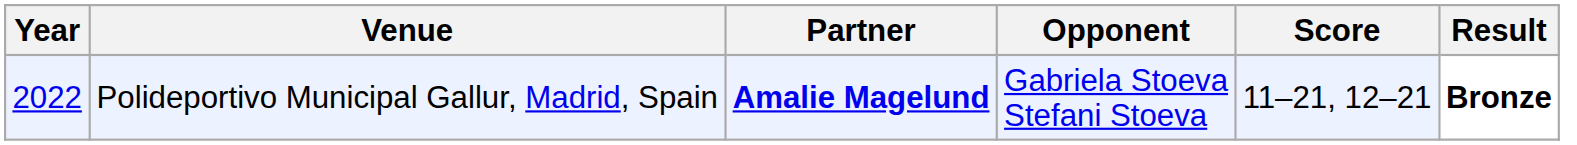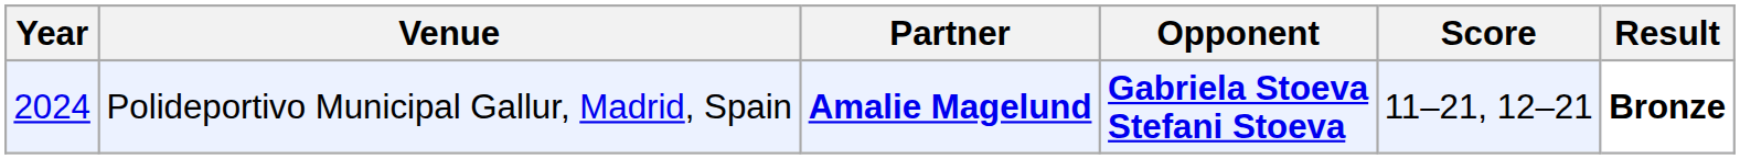Polideportivo Municipal Gallur, Madrid, Spain | Year: 2022 -> 2024
Polideportivo Municipal Gallur, Madrid, Spain | Opponent: normal -> bold
